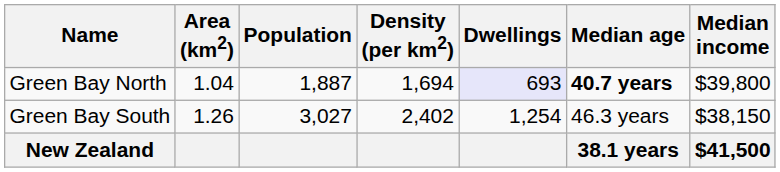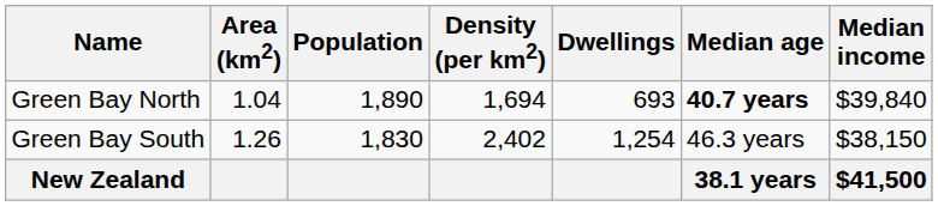Green Bay North | Population: 1,887 -> 1,890
Green Bay North | Dwellings: lavender background -> no background
Green Bay North | Median income: $39,800 -> $39,840
Green Bay South | Population: 3,027 -> 1,830
